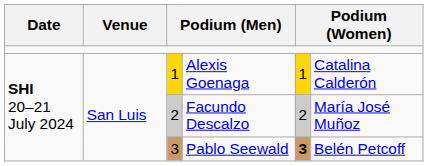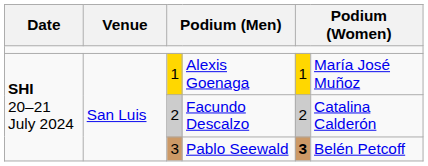Alexis Goenaga | column 6: Catalina Calderón -> María José Muñoz
Facundo Descalzo | column 6: María José Muñoz -> Catalina Calderón
